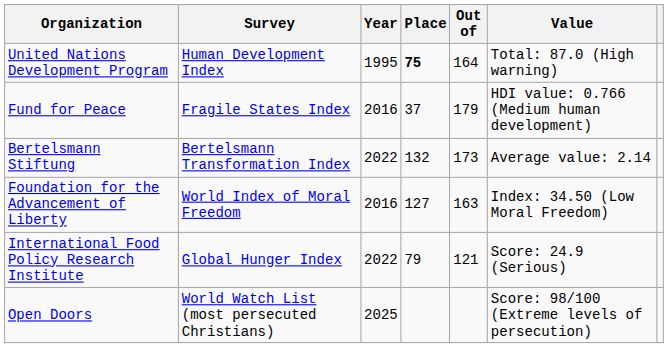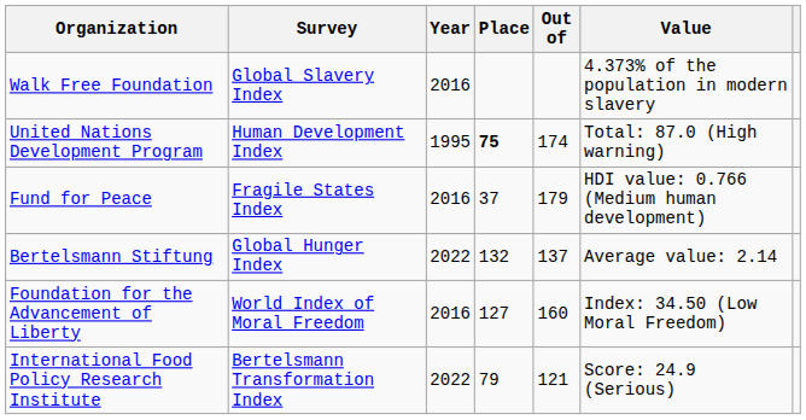+ row: Walk Free Foundation | Global Slavery Index | 2016 | 4.373% of the population in modern slavery
United Nations Development Program | Out of: 164 -> 174
Bertelsmann Stiftung | Survey: Bertelsmann Transformation Index -> Global Hunger Index
Bertelsmann Stiftung | Out of: 173 -> 137
Foundation for the Advancement of Liberty | Out of: 163 -> 160
International Food Policy Research Institute | Survey: Global Hunger Index -> Bertelsmann Transformation Index
- row: Open Doors | World Watch List (most persecuted Christians) | 2025 | Score: 98/100 (Extreme levels of persecution)
